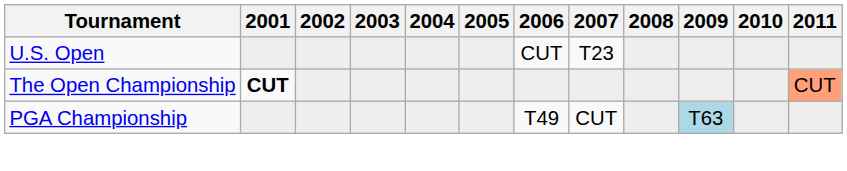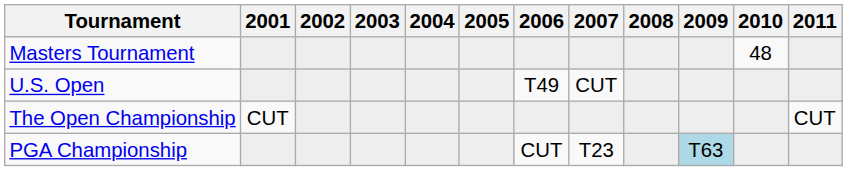+ row: Masters Tournament | 48
U.S. Open | 2006: CUT -> T49
U.S. Open | 2007: T23 -> CUT
The Open Championship | 2001: bold -> normal
The Open Championship | 2011: lightsalmon background -> no background
PGA Championship | 2006: T49 -> CUT
PGA Championship | 2007: CUT -> T23
